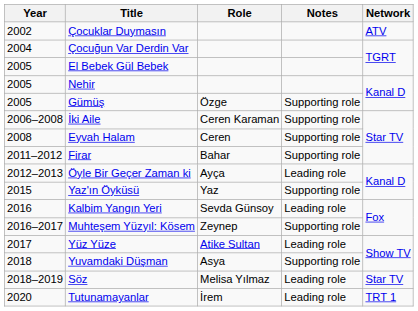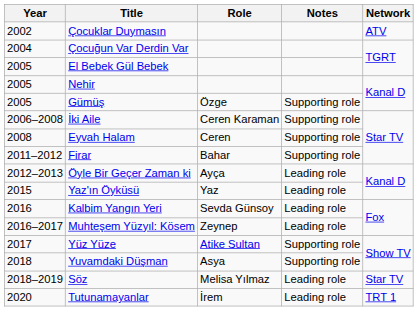Yaz'ın Öyküsü | Notes: Supporting role -> Leading role
Muhteşem Yüzyıl: Kösem | Notes: Supporting role -> Leading role
Yüz Yüze | Notes: Leading role -> Supporting role
